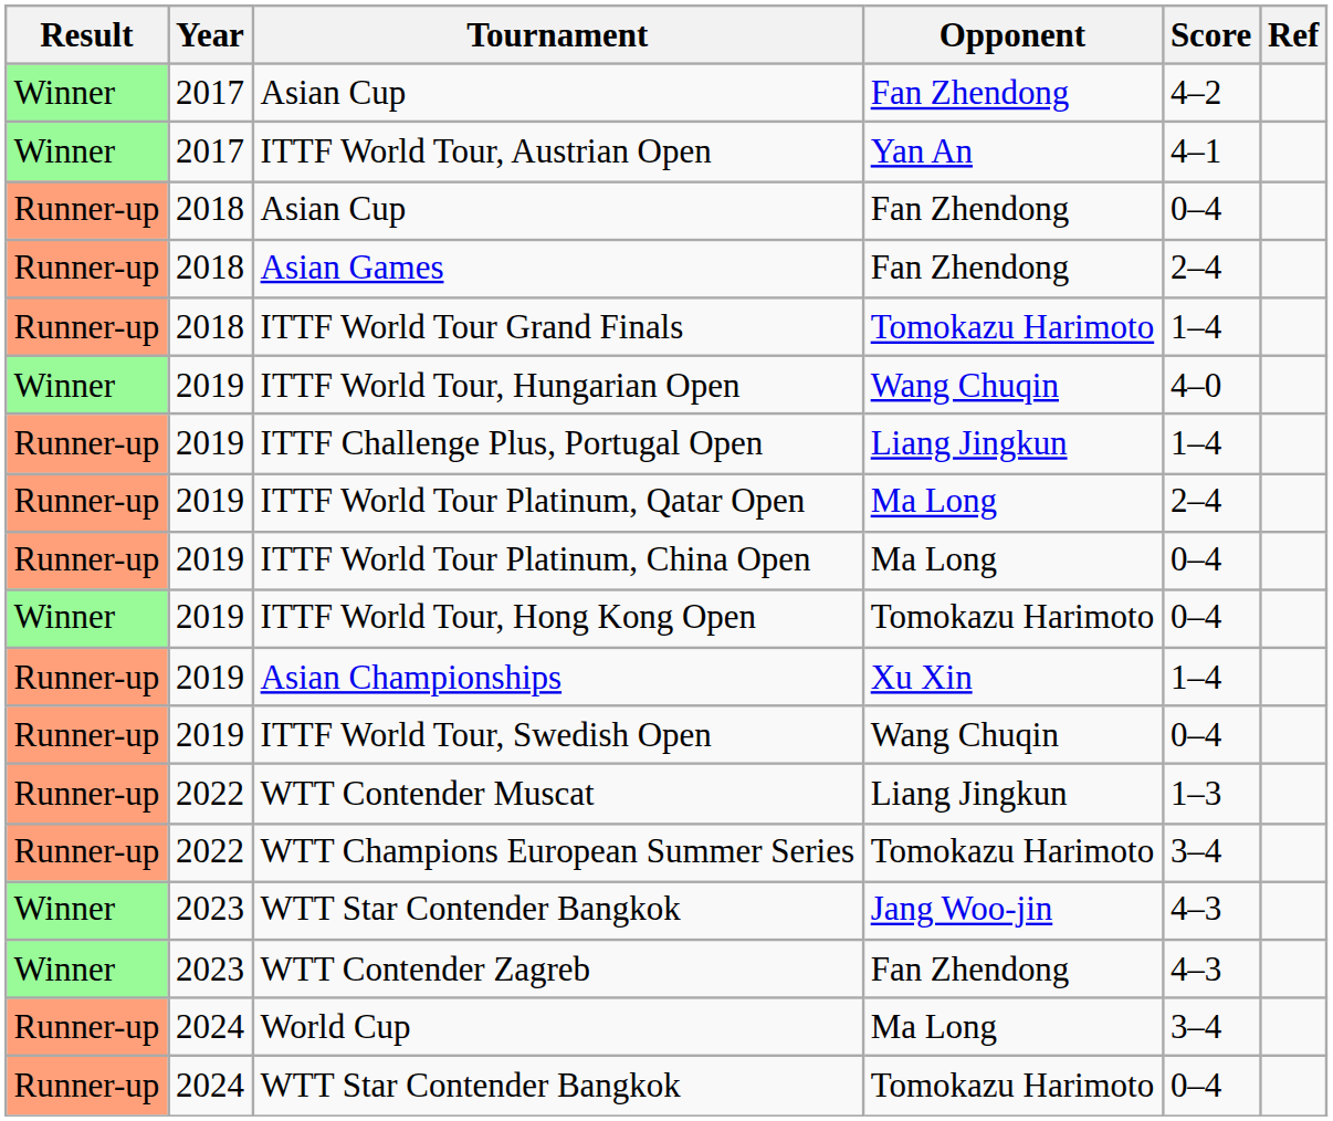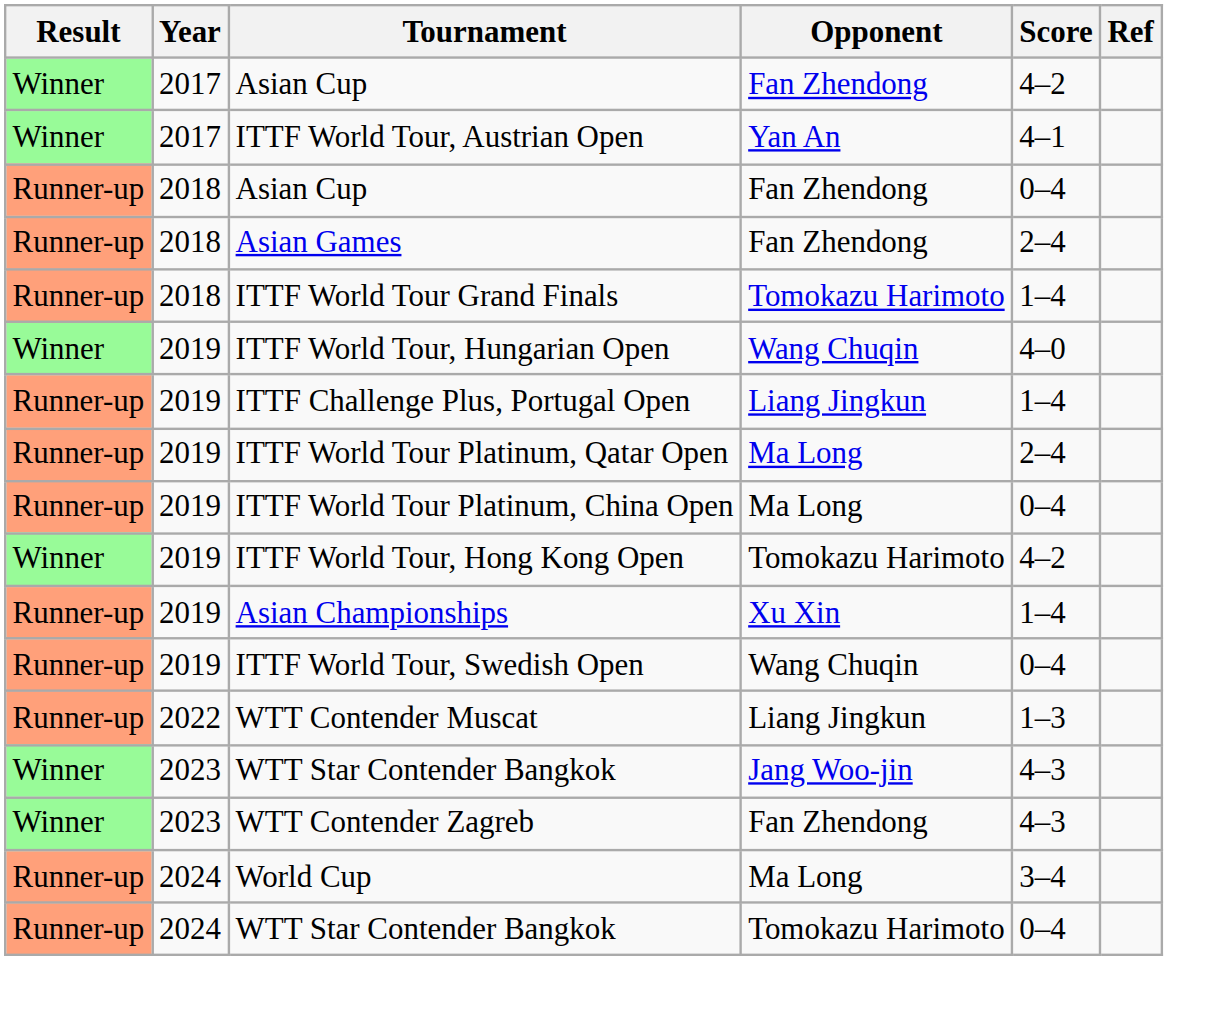ITTF World Tour, Hong Kong Open | Score: 0–4 -> 4–2
- row: Runner-up | 2022 | WTT Champions European Summer Series | Tomokazu Harimoto | 3–4
